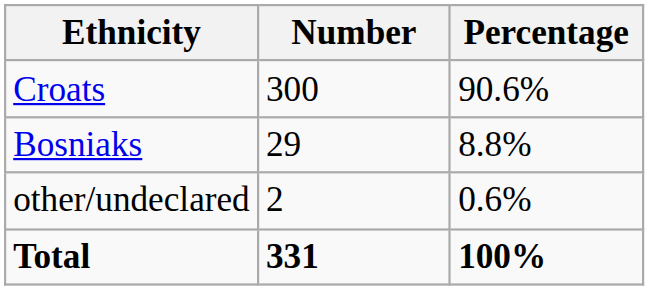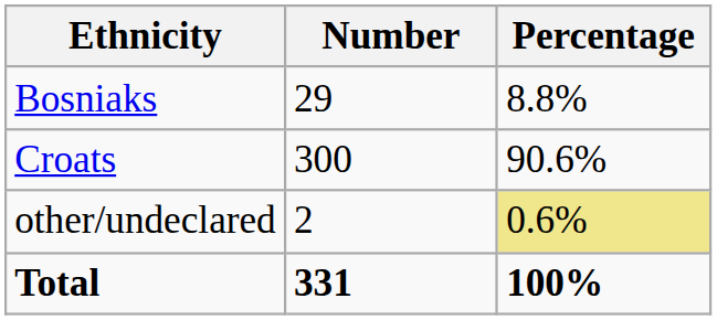rows swapped: Croats <-> Bosniaks
other/undeclared | Percentage: no background -> khaki background
